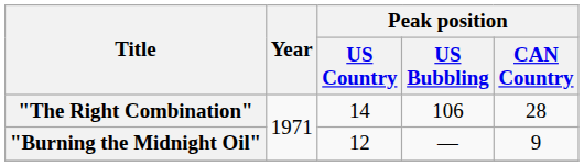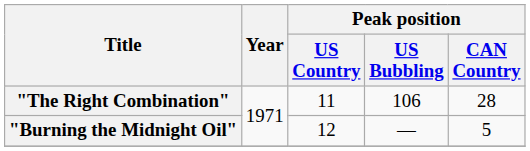"The Right Combination" | Peak position / US Country: 14 -> 11
"Burning the Midnight Oil" | Peak position / CAN Country: 9 -> 5
